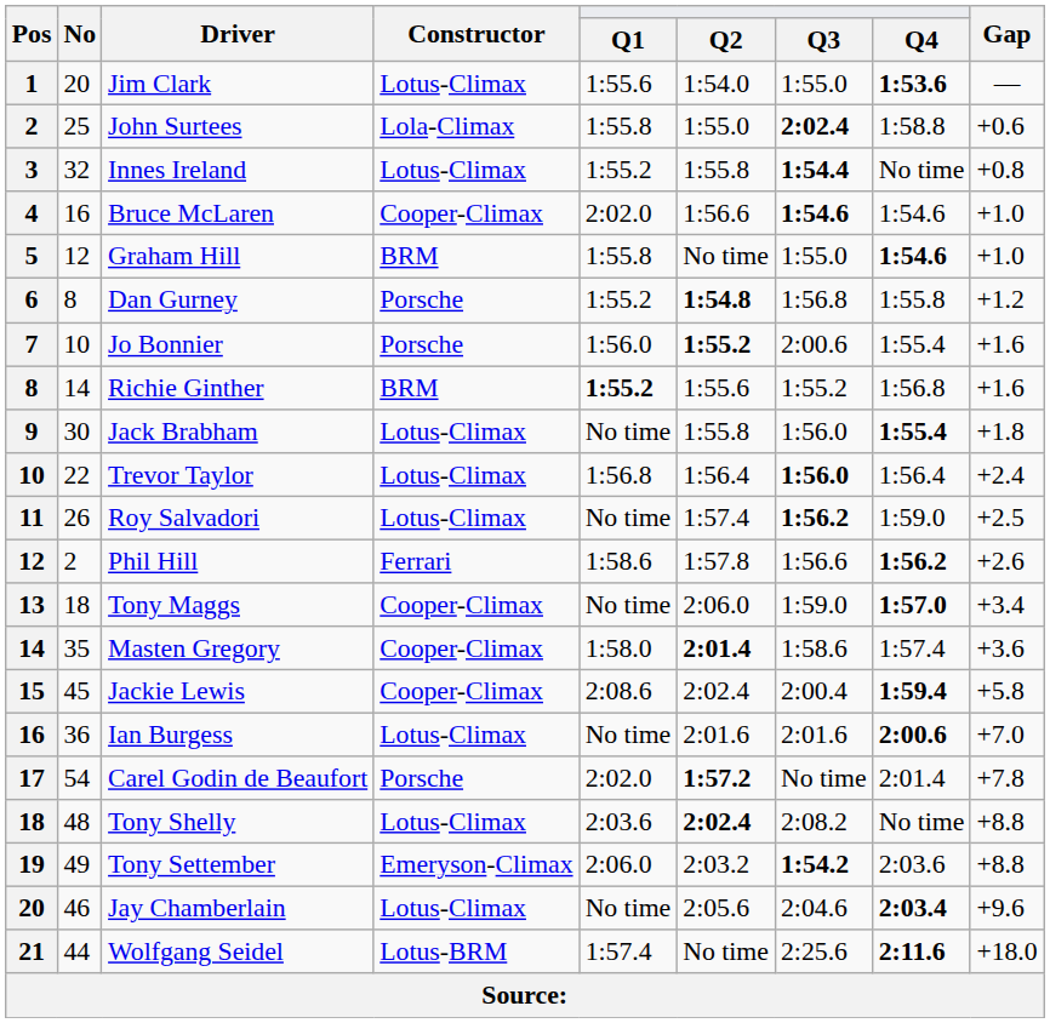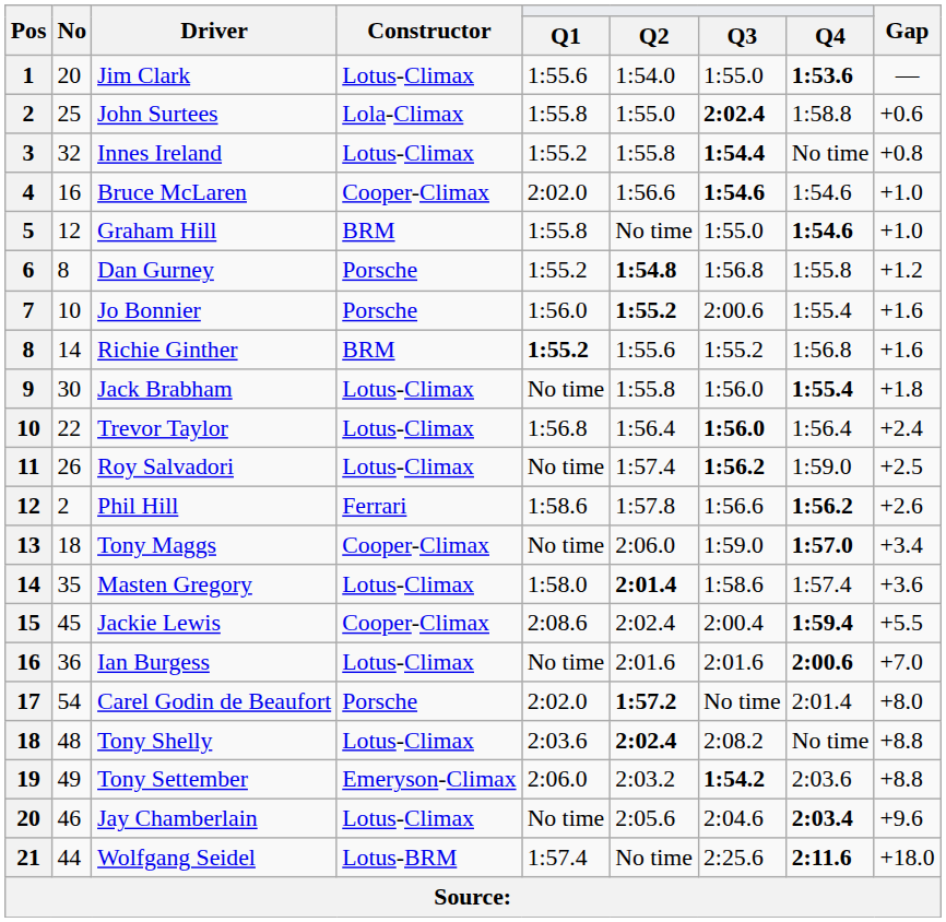Masten Gregory | Constructor: Cooper-Climax -> Lotus-Climax
Jackie Lewis | Gap: +5.8 -> +5.5
Carel Godin de Beaufort | Gap: +7.8 -> +8.0
